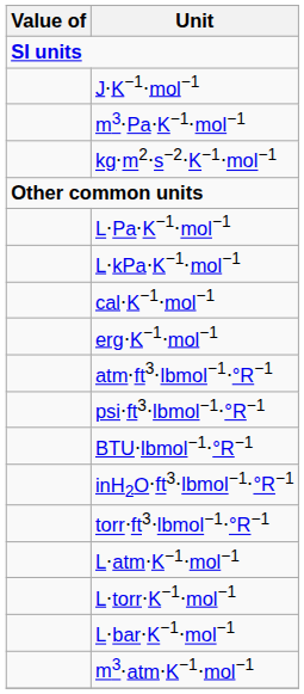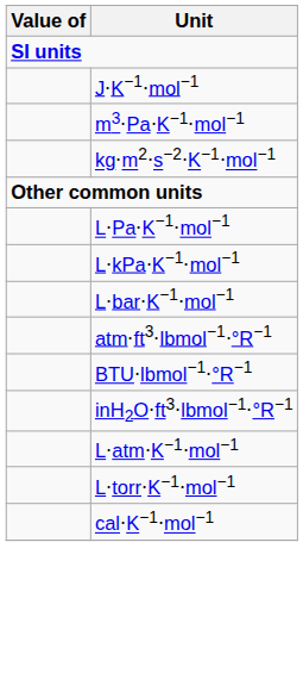rows swapped: L⋅bar⋅K−1⋅mol−1 <-> cal⋅K−1⋅mol−1
- row: erg⋅K−1⋅mol−1
- row: psi⋅ft3⋅lbmol−1⋅°R−1
- row: torr⋅ft3⋅lbmol−1⋅°R−1
- row: m3⋅atm⋅K−1⋅mol−1
